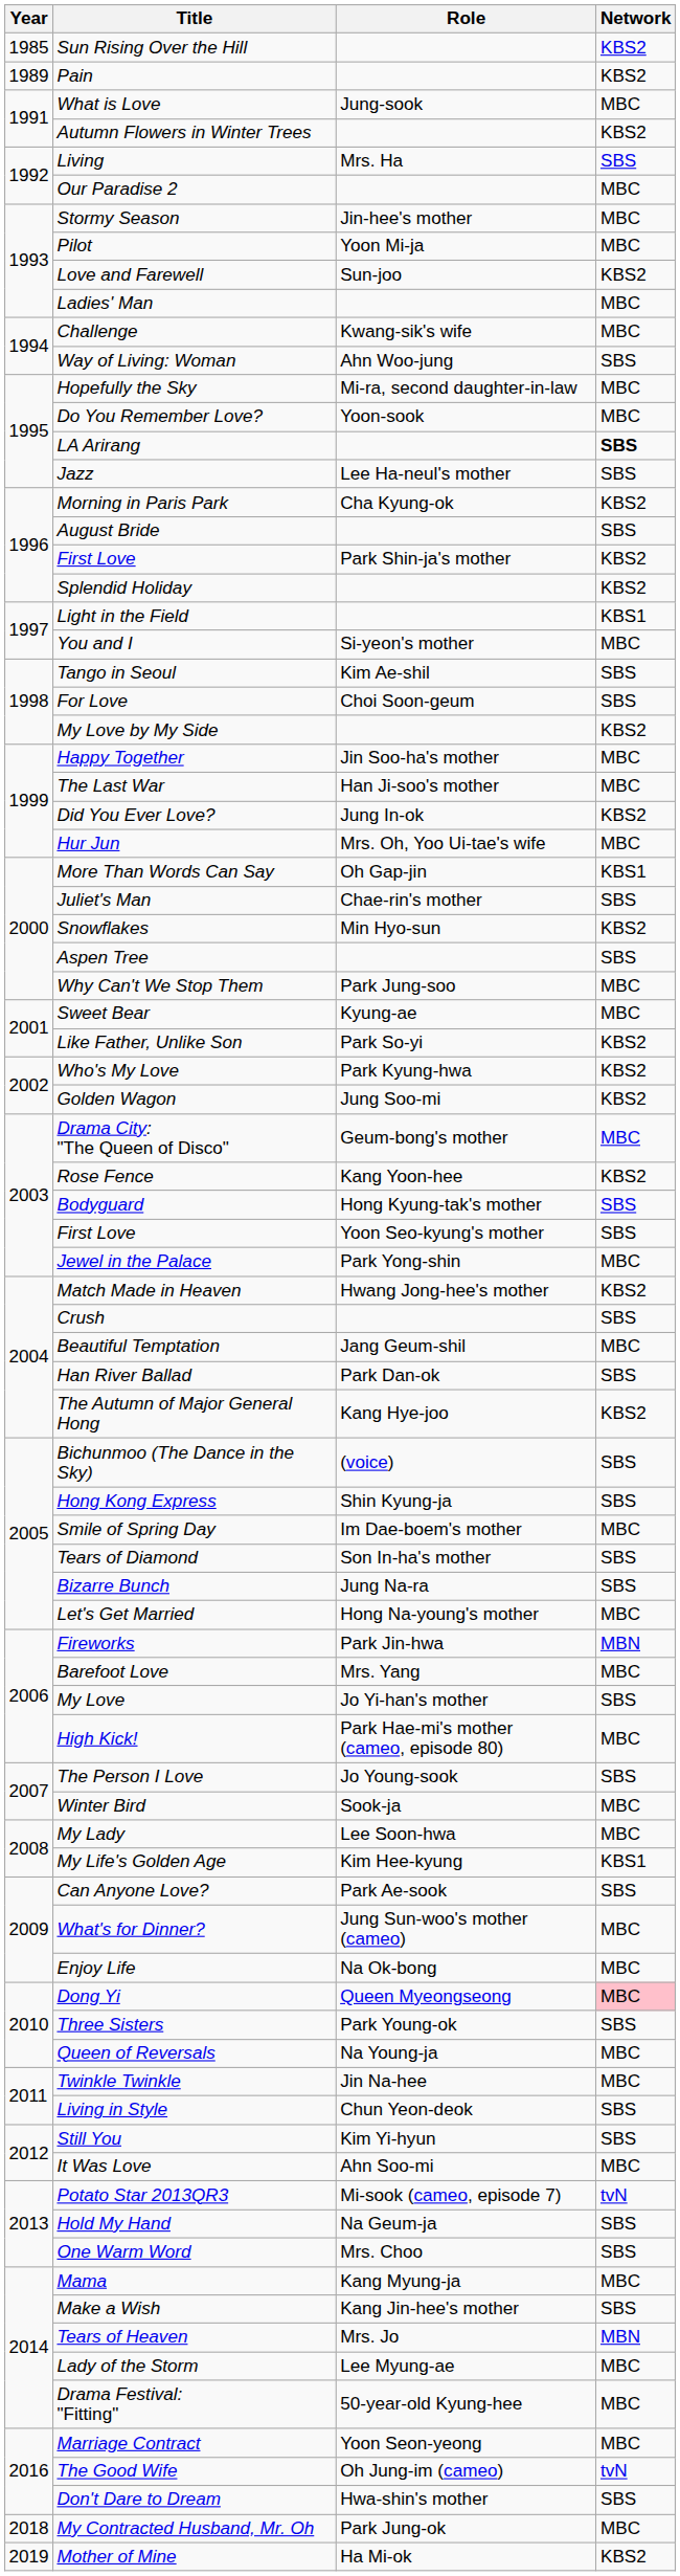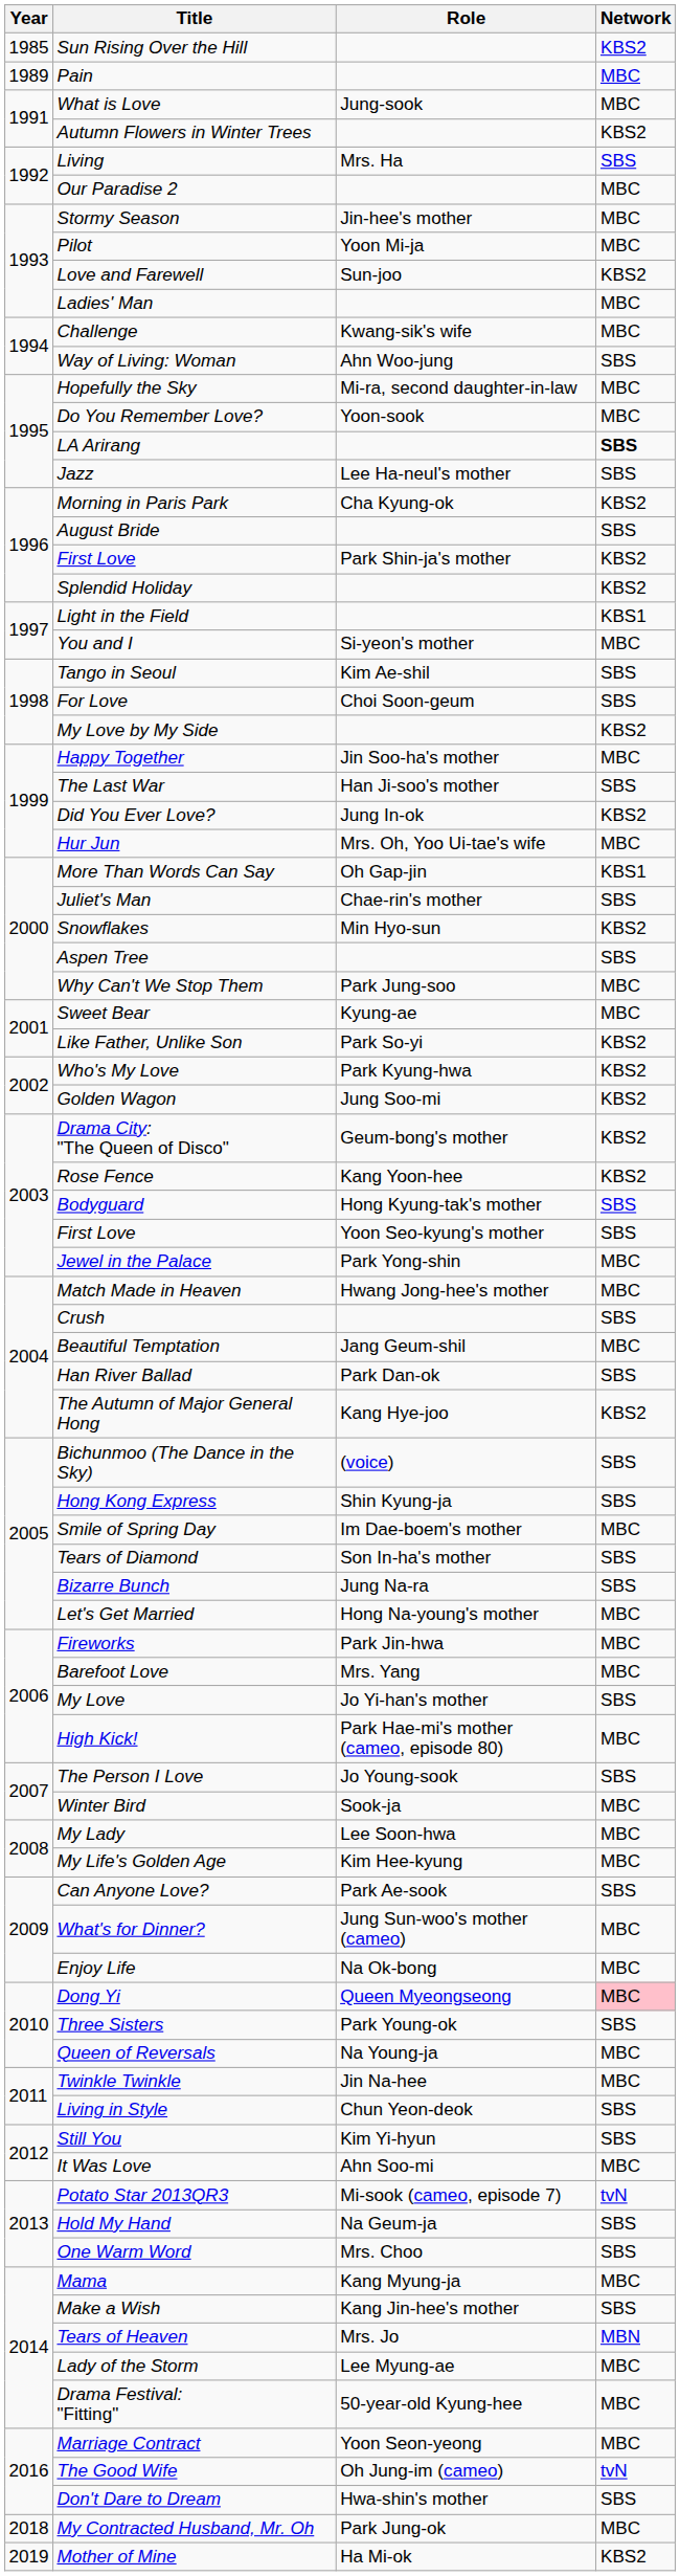Pain | Network: KBS2 -> MBC
The Last War | Network: MBC -> SBS
Drama City: "The Queen of Disco" | Network: MBC -> KBS2
Match Made in Heaven | Network: KBS2 -> MBC
Fireworks | Network: MBN -> MBC
My Life's Golden Age | Network: KBS1 -> MBC
